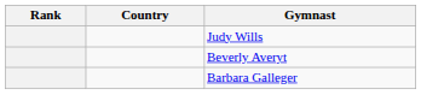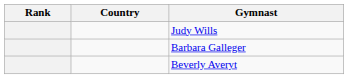rows swapped: Barbara Galleger <-> Beverly Averyt
